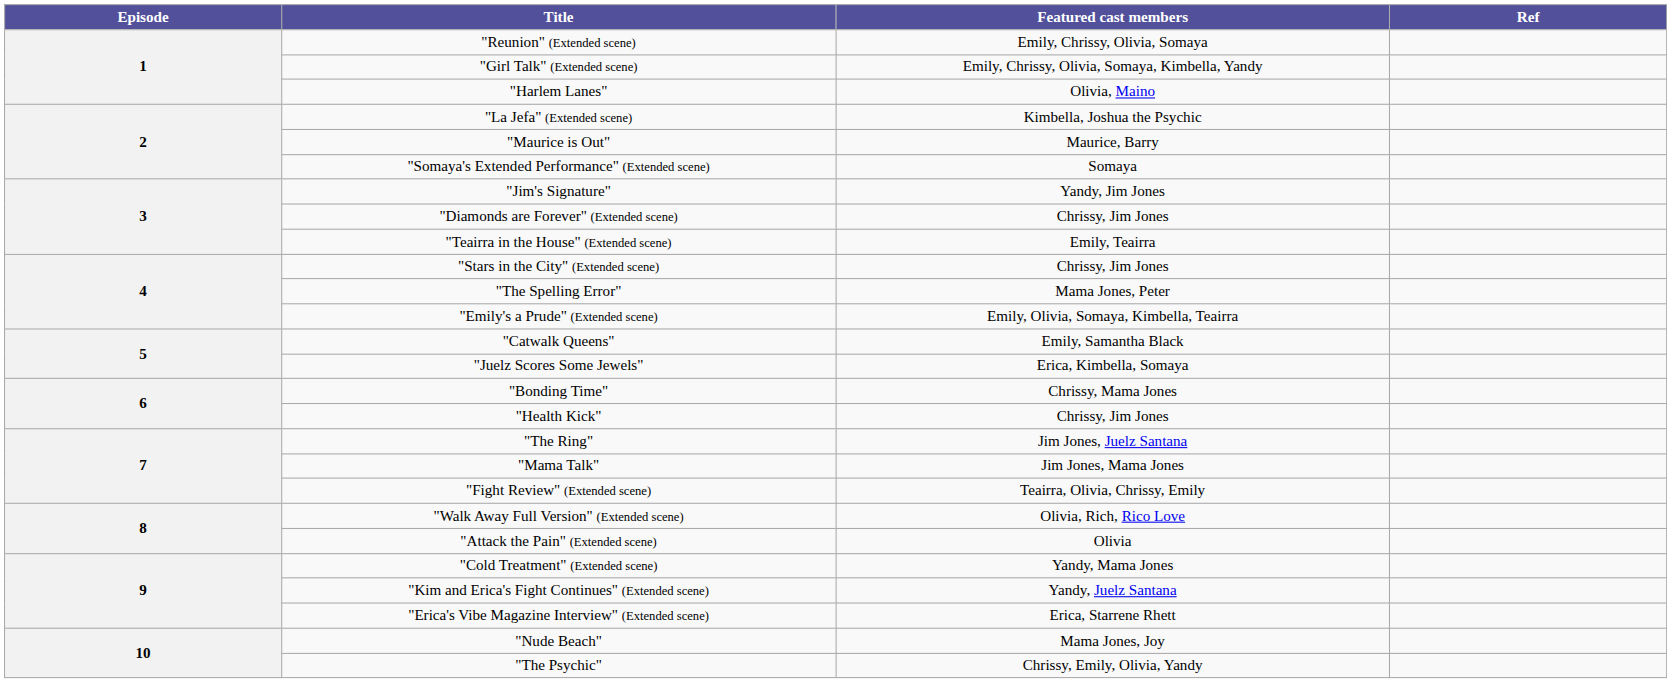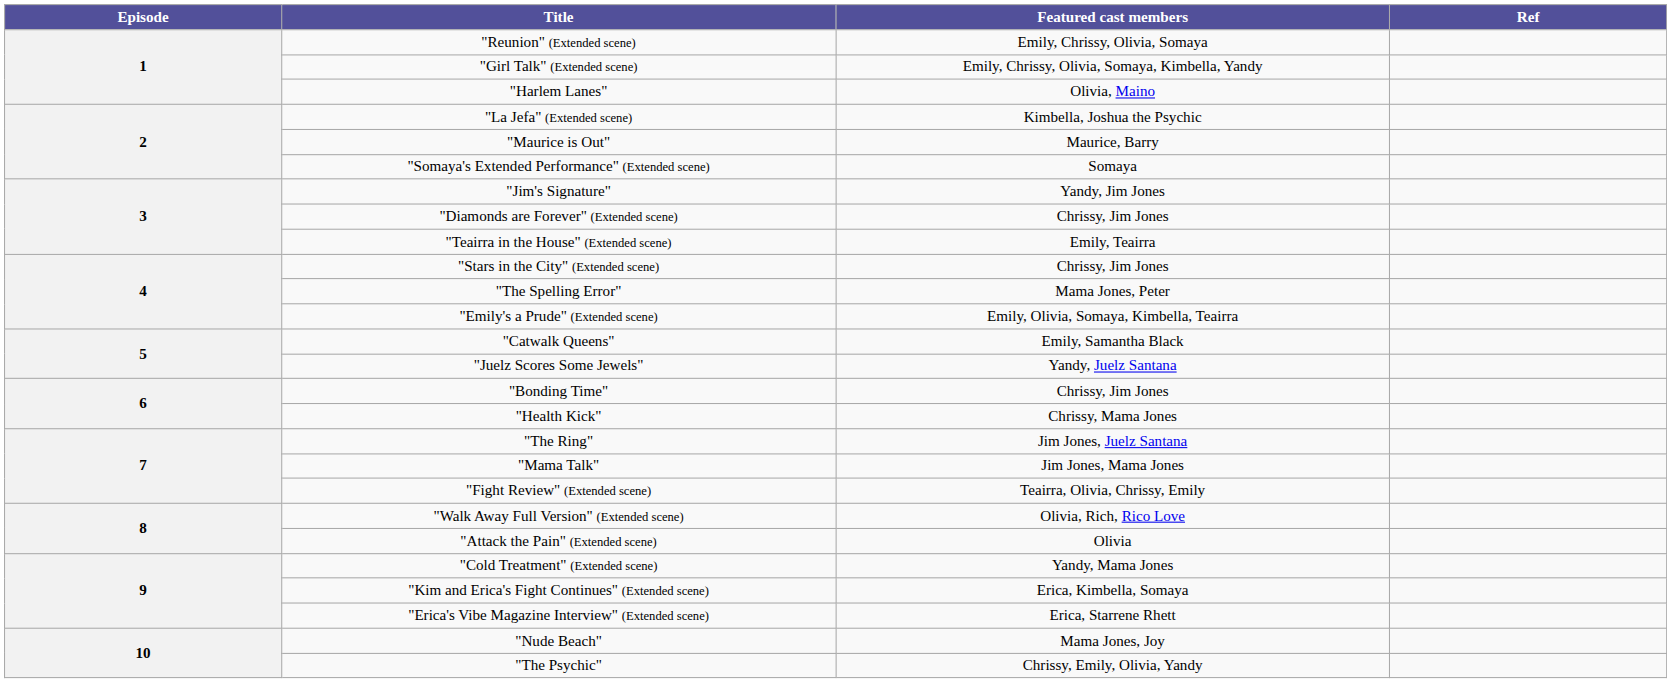"Juelz Scores Some Jewels" | Featured cast members: Erica, Kimbella, Somaya -> Yandy, Juelz Santana
"Bonding Time" | Featured cast members: Chrissy, Mama Jones -> Chrissy, Jim Jones
"Health Kick" | Featured cast members: Chrissy, Jim Jones -> Chrissy, Mama Jones
"Kim and Erica's Fight Continues" (Extended scene) | Featured cast members: Yandy, Juelz Santana -> Erica, Kimbella, Somaya
